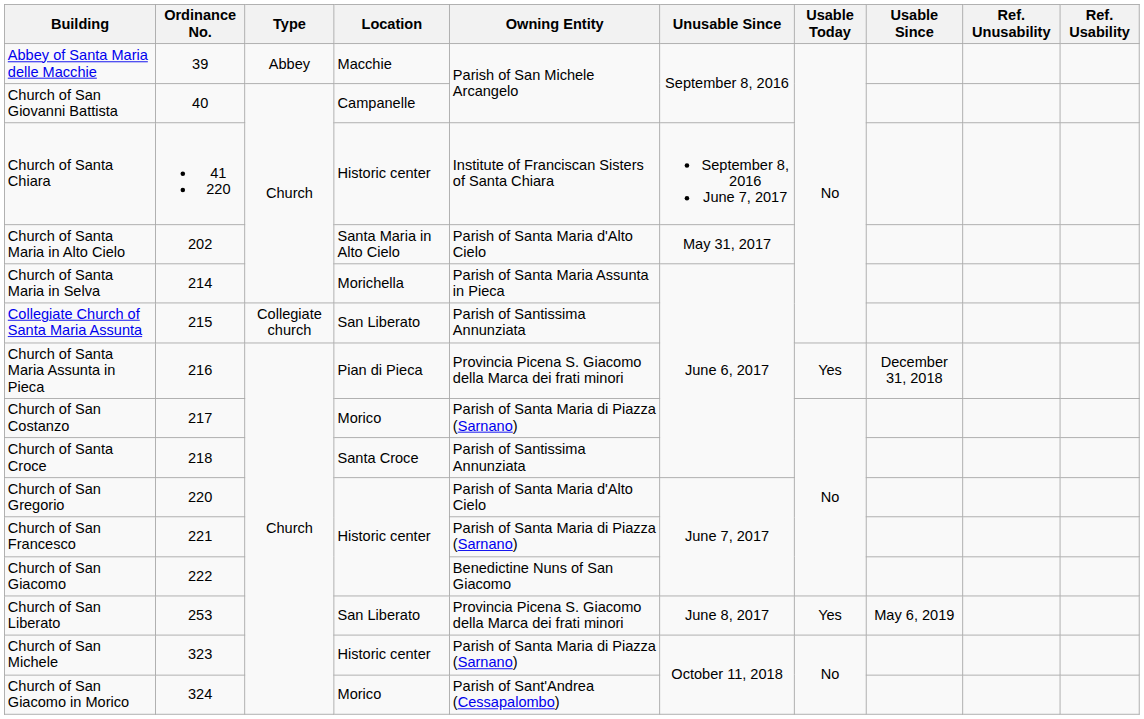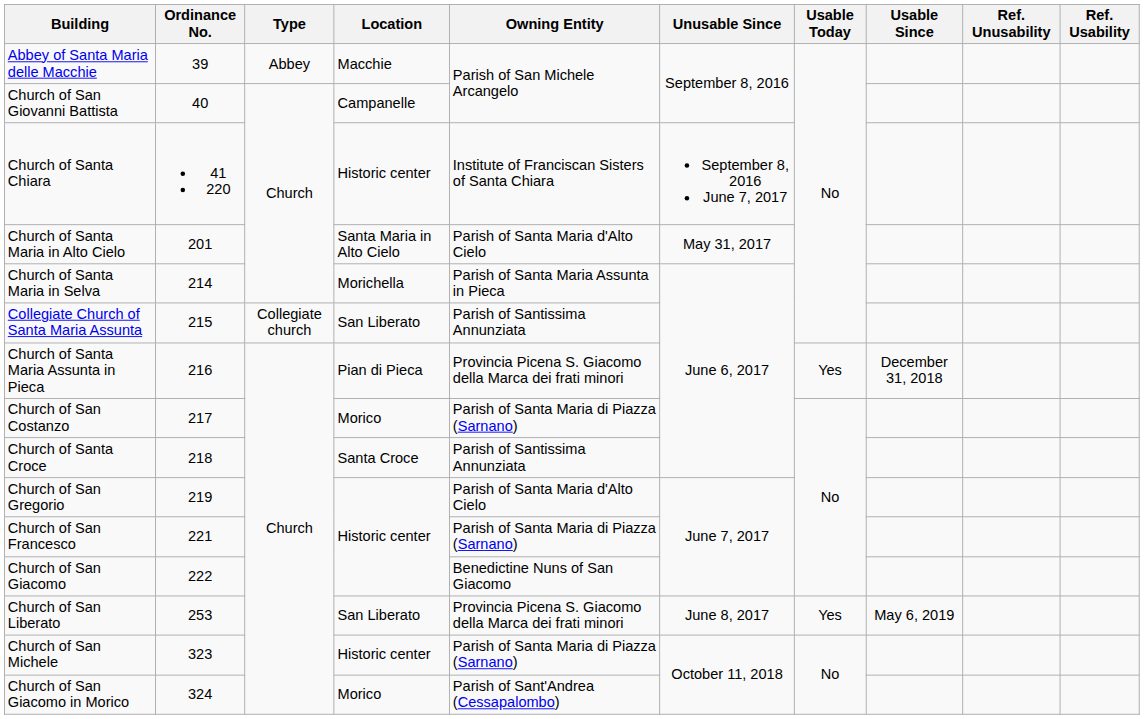Church of Santa Maria in Alto Cielo | Ordinance No.: 202 -> 201
Church of San Gregorio | Ordinance No.: 220 -> 219
